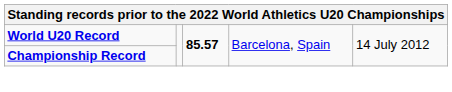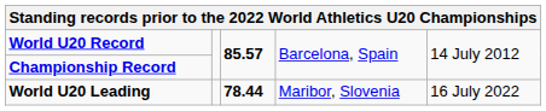+ row: World U20 Leading | 78.44 | Maribor, Slovenia | 16 July 2022
